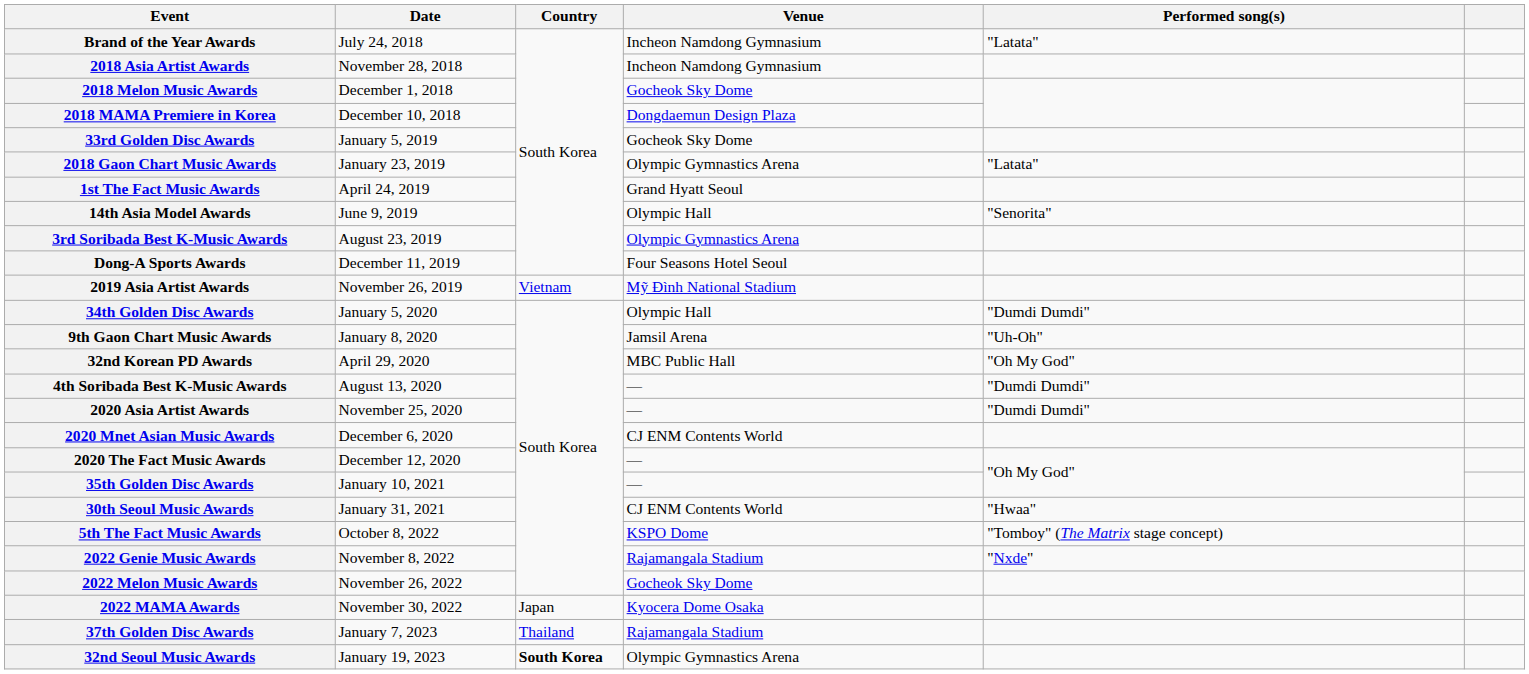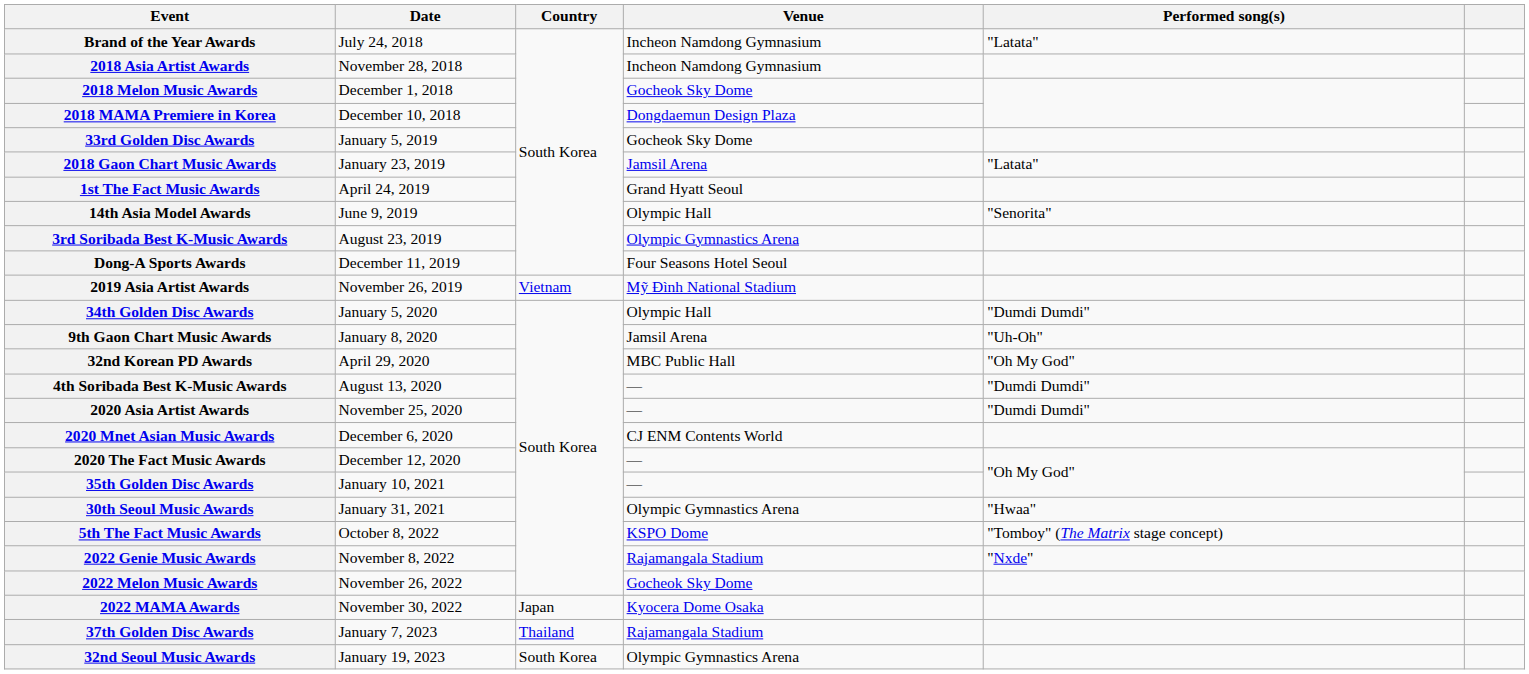2018 Gaon Chart Music Awards | Venue: Olympic Gymnastics Arena -> Jamsil Arena
30th Seoul Music Awards | Venue: CJ ENM Contents World -> Olympic Gymnastics Arena
32nd Seoul Music Awards | Country: bold -> normal
